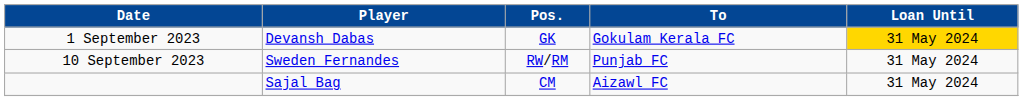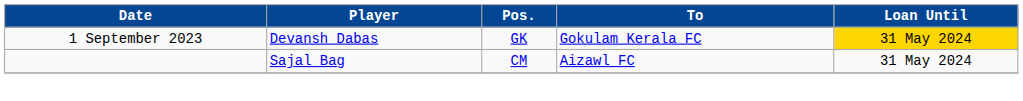- row: 10 September 2023 | Sweden Fernandes | RW/RM | Punjab FC | 31 May 2024
